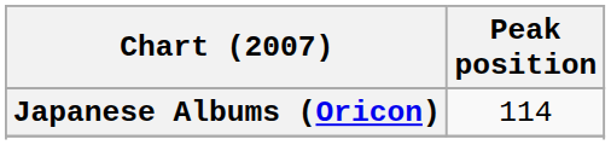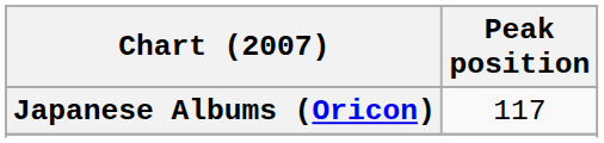Japanese Albums (Oricon) | Peak position: 114 -> 117
